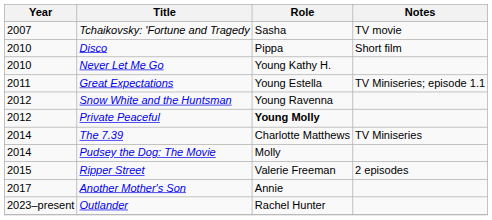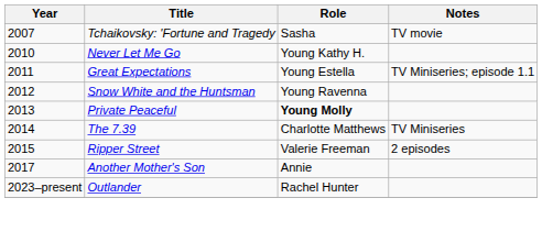- row: 2010 | Disco | Pippa | Short film
Private Peaceful | Year: 2012 -> 2013
- row: 2014 | Pudsey the Dog: The Movie | Molly
